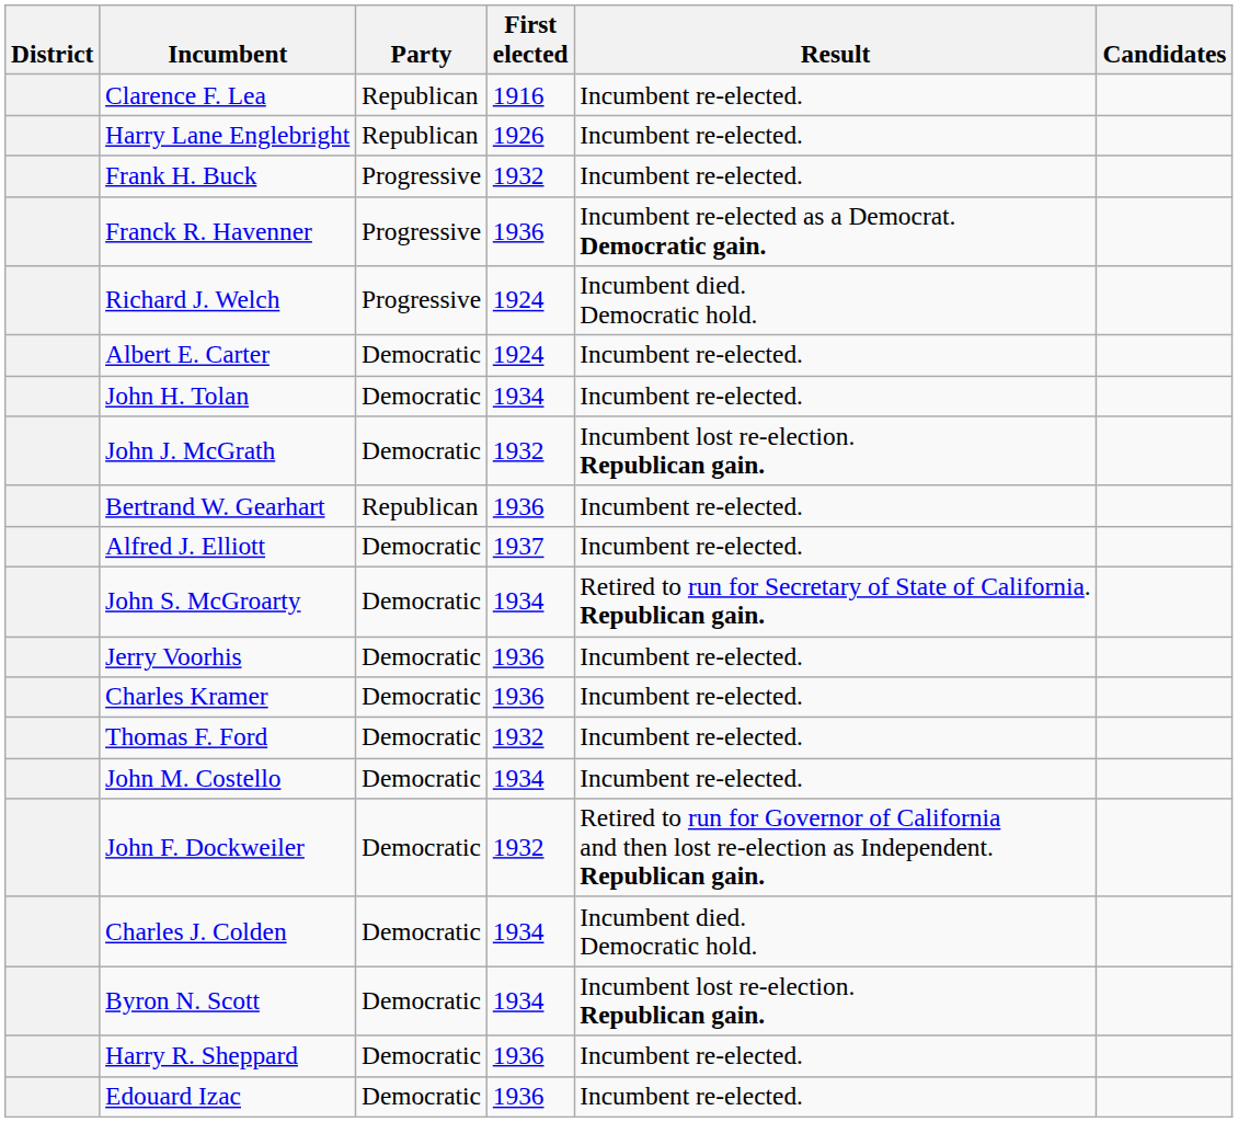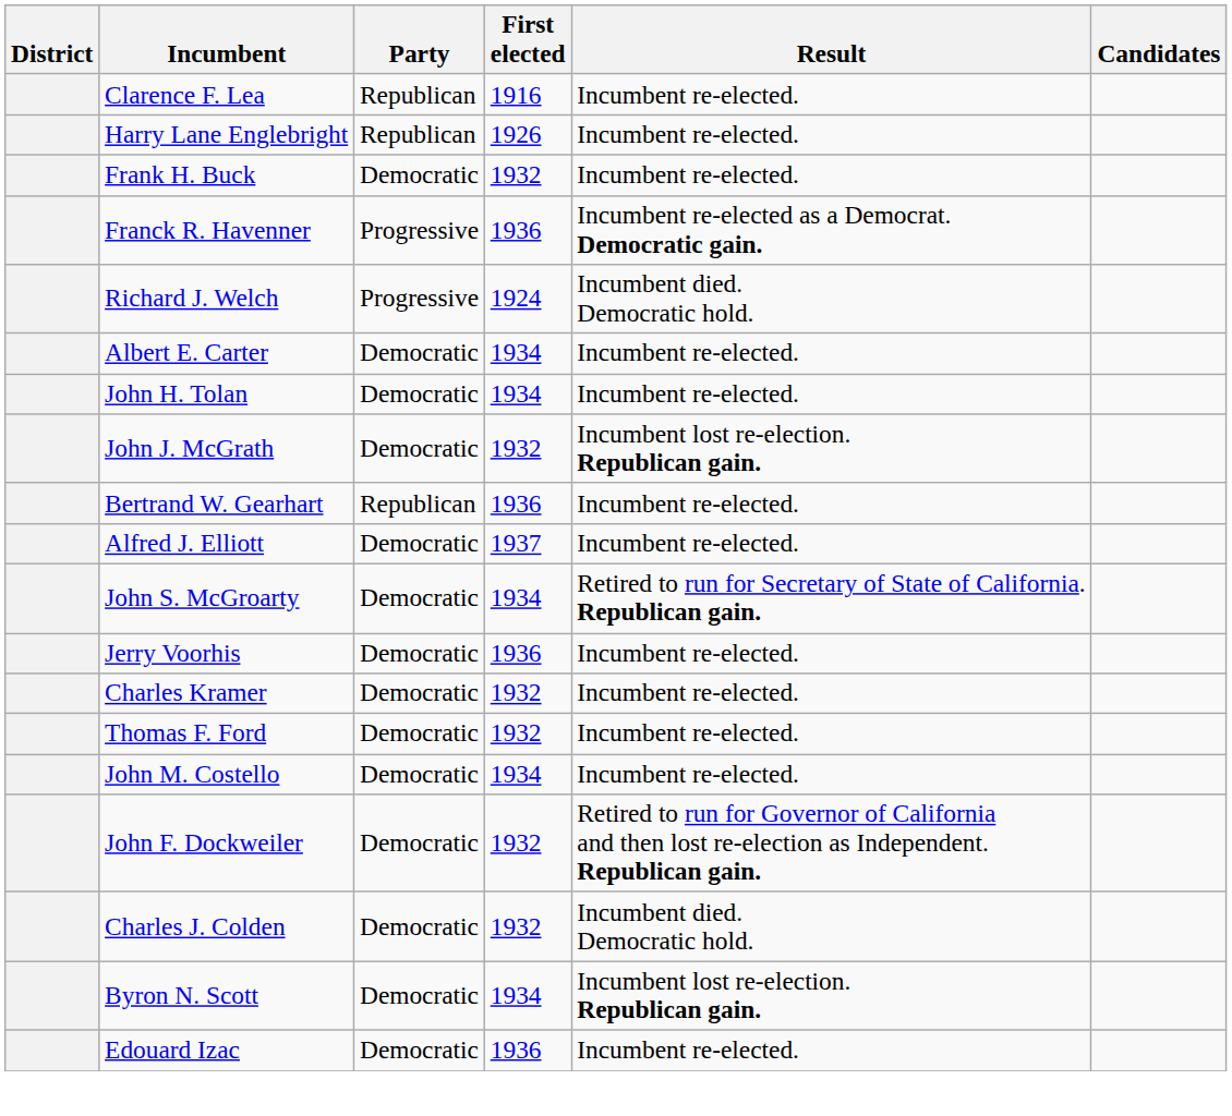Frank H. Buck | Party: Progressive -> Democratic
Albert E. Carter | First elected: 1924 -> 1934
Charles Kramer | First elected: 1936 -> 1932
Charles J. Colden | First elected: 1934 -> 1932
- row: Harry R. Sheppard | Democratic | 1936 | Incumbent re-elected.
